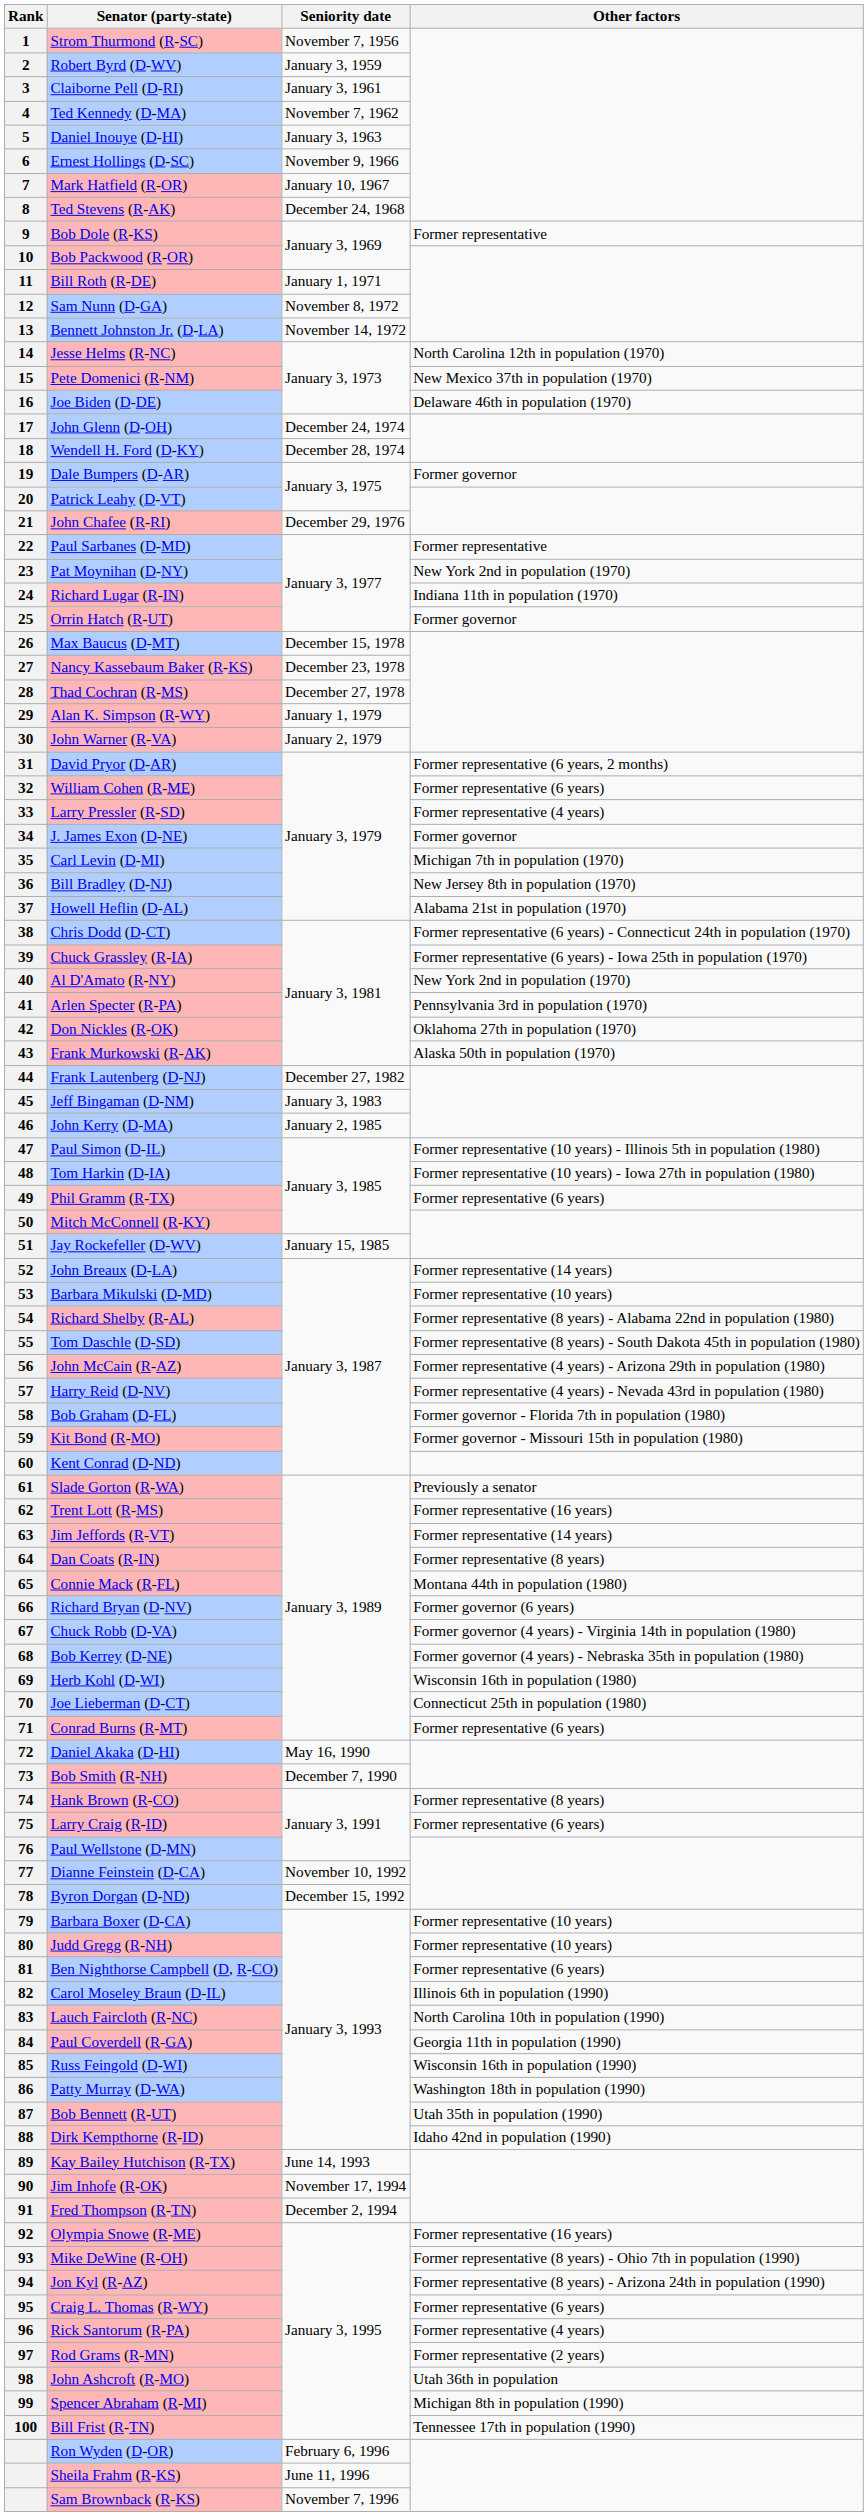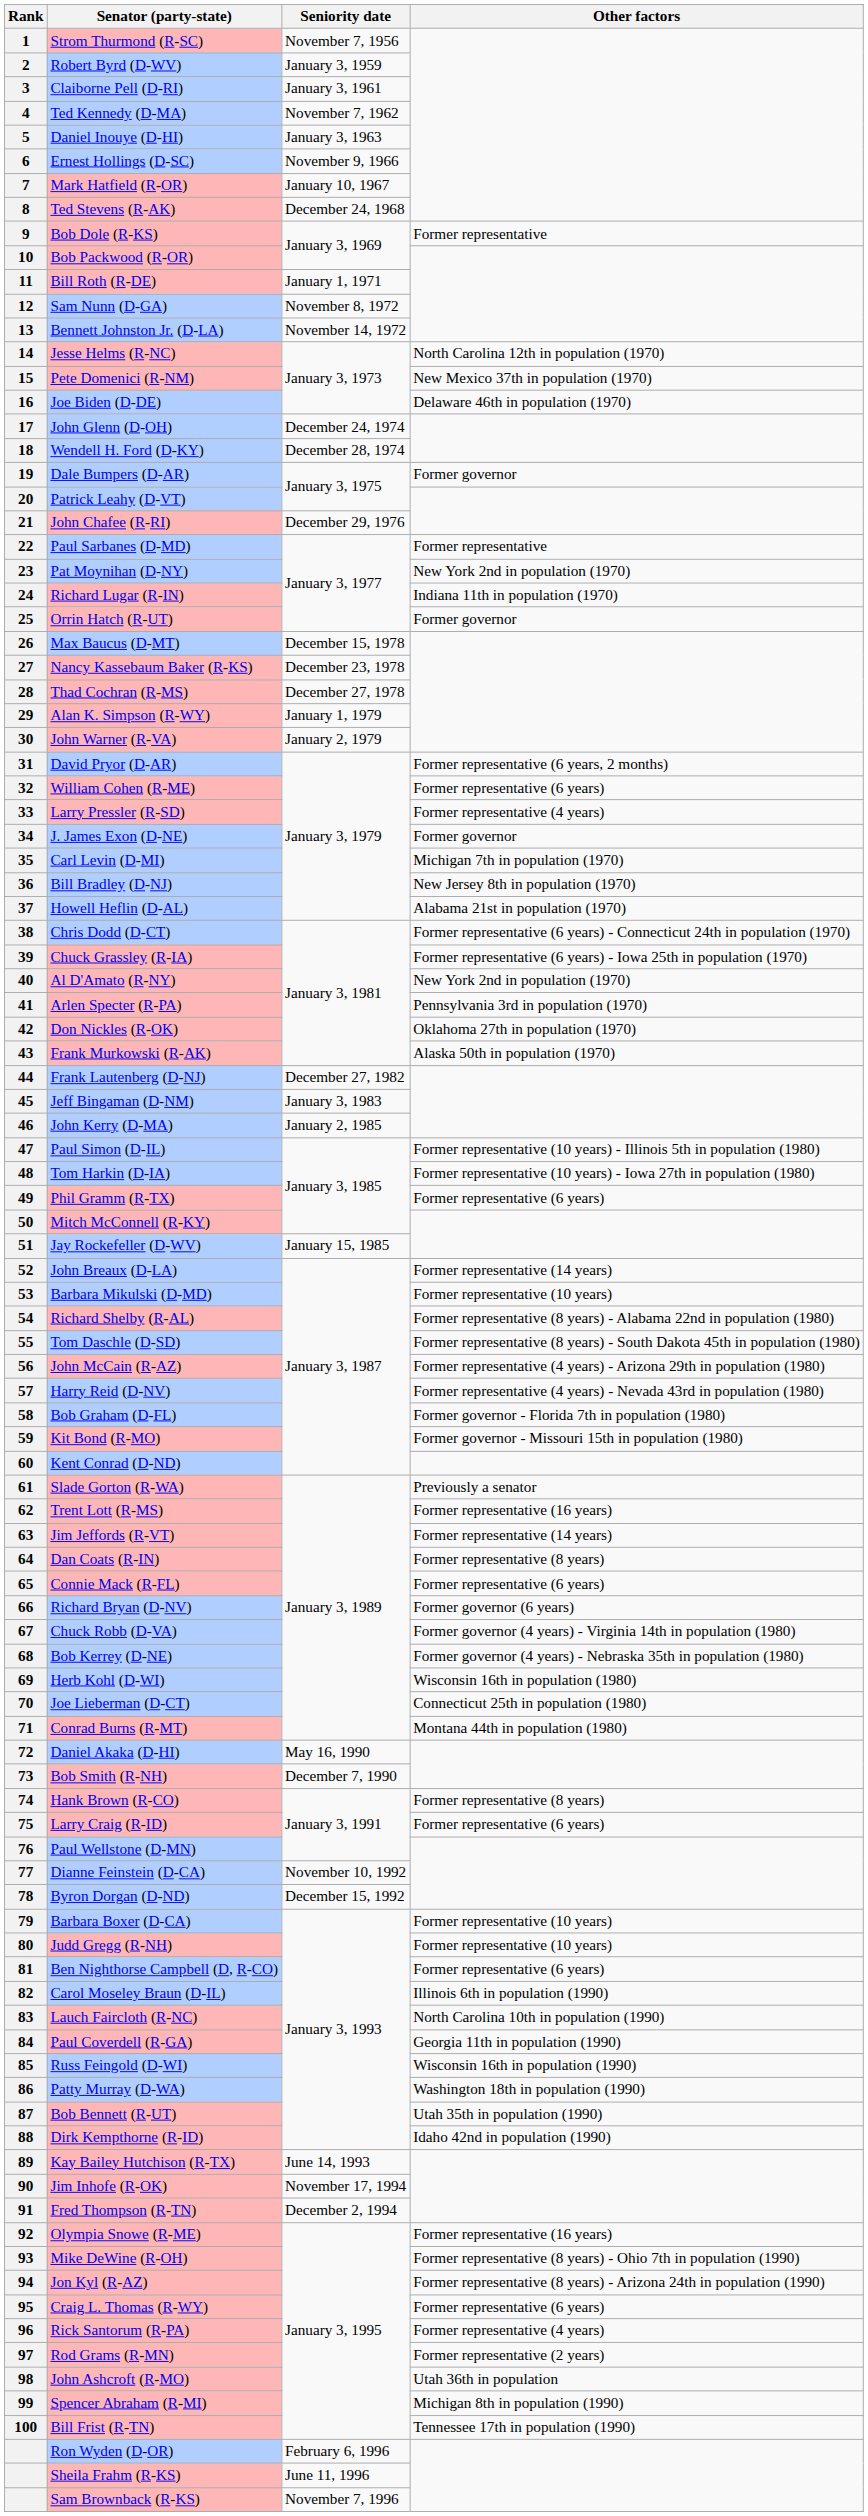Connie Mack (R-FL) | Other factors: Montana 44th in population (1980) -> Former representative (6 years)
Conrad Burns (R-MT) | Other factors: Former representative (6 years) -> Montana 44th in population (1980)
